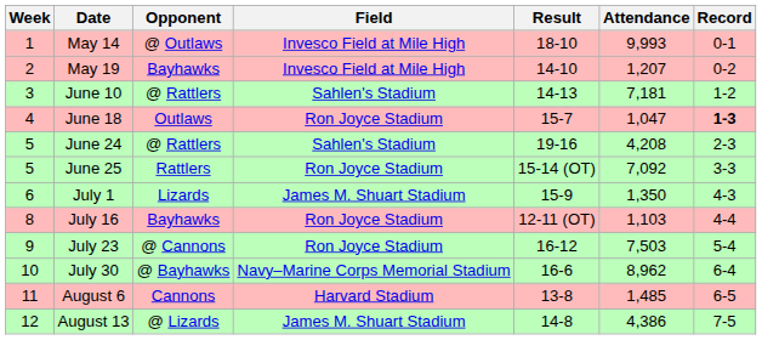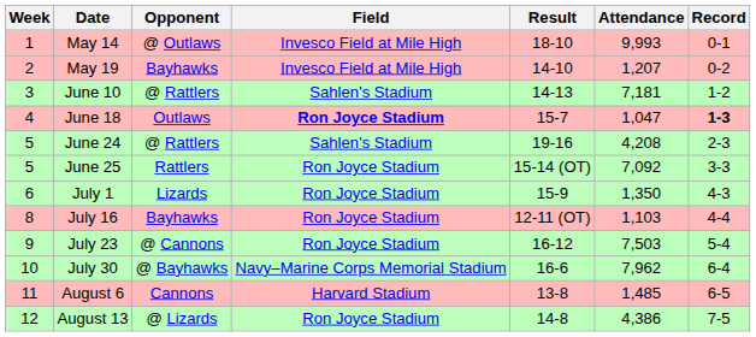June 18 | Field: normal -> bold
July 1 | Field: James M. Shuart Stadium -> Ron Joyce Stadium
July 30 | Attendance: 8,962 -> 7,962
August 13 | Field: James M. Shuart Stadium -> Ron Joyce Stadium
